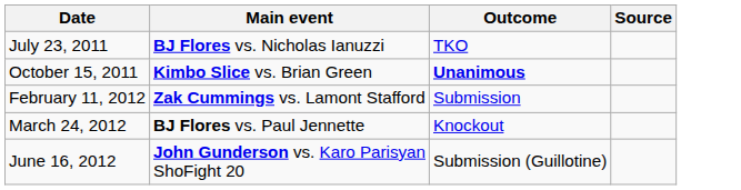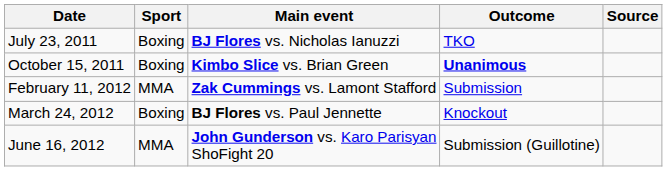+ column: Sport | Boxing | Boxing | MMA | Boxing | MMA
